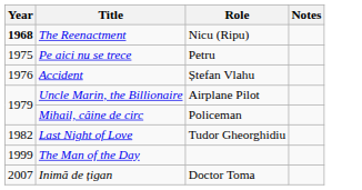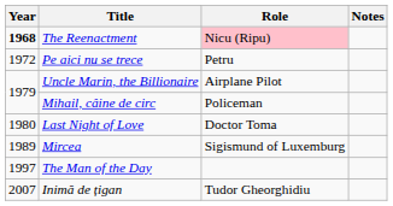The Reenactment | Role: no background -> pink background
Pe aici nu se trece | Year: 1975 -> 1972
- row: 1976 | Accident | Ștefan Vlahu
Last Night of Love | Year: 1982 -> 1980
Last Night of Love | Role: Tudor Gheorghidiu -> Doctor Toma
+ row: 1989 | Mircea | Sigismund of Luxemburg
The Man of the Day | Year: 1999 -> 1997
Inimă de țigan | Role: Doctor Toma -> Tudor Gheorghidiu
